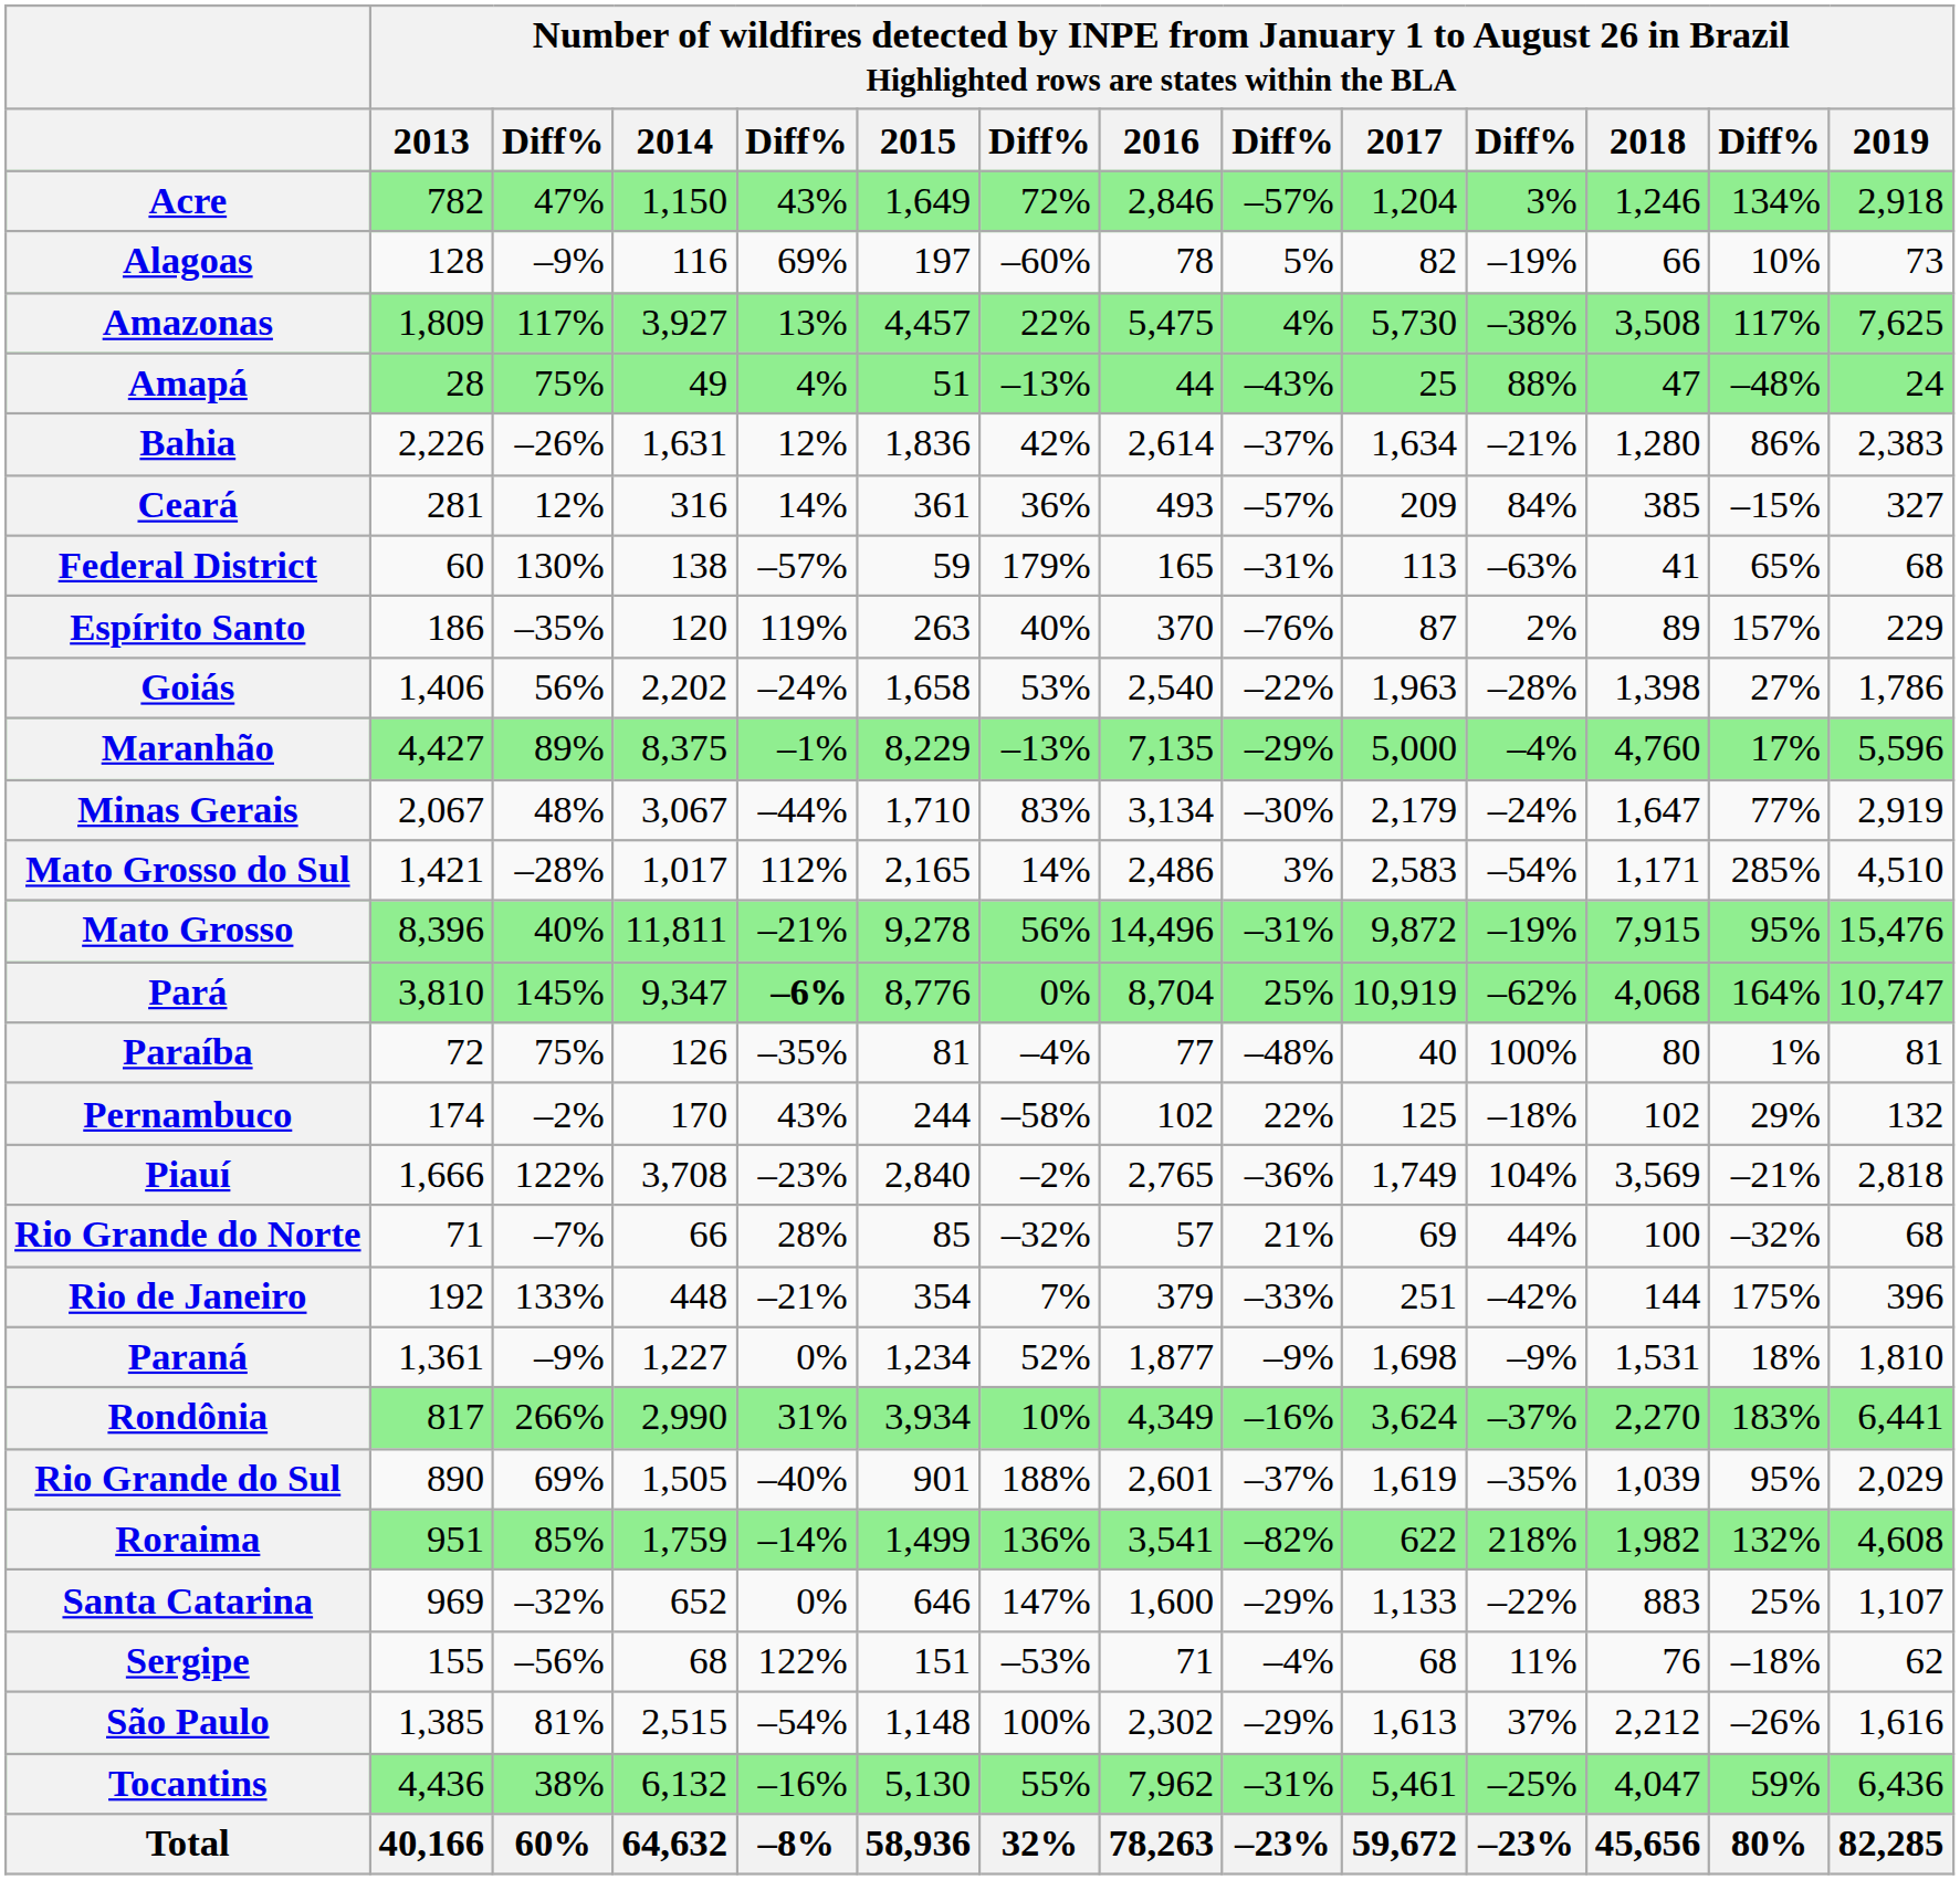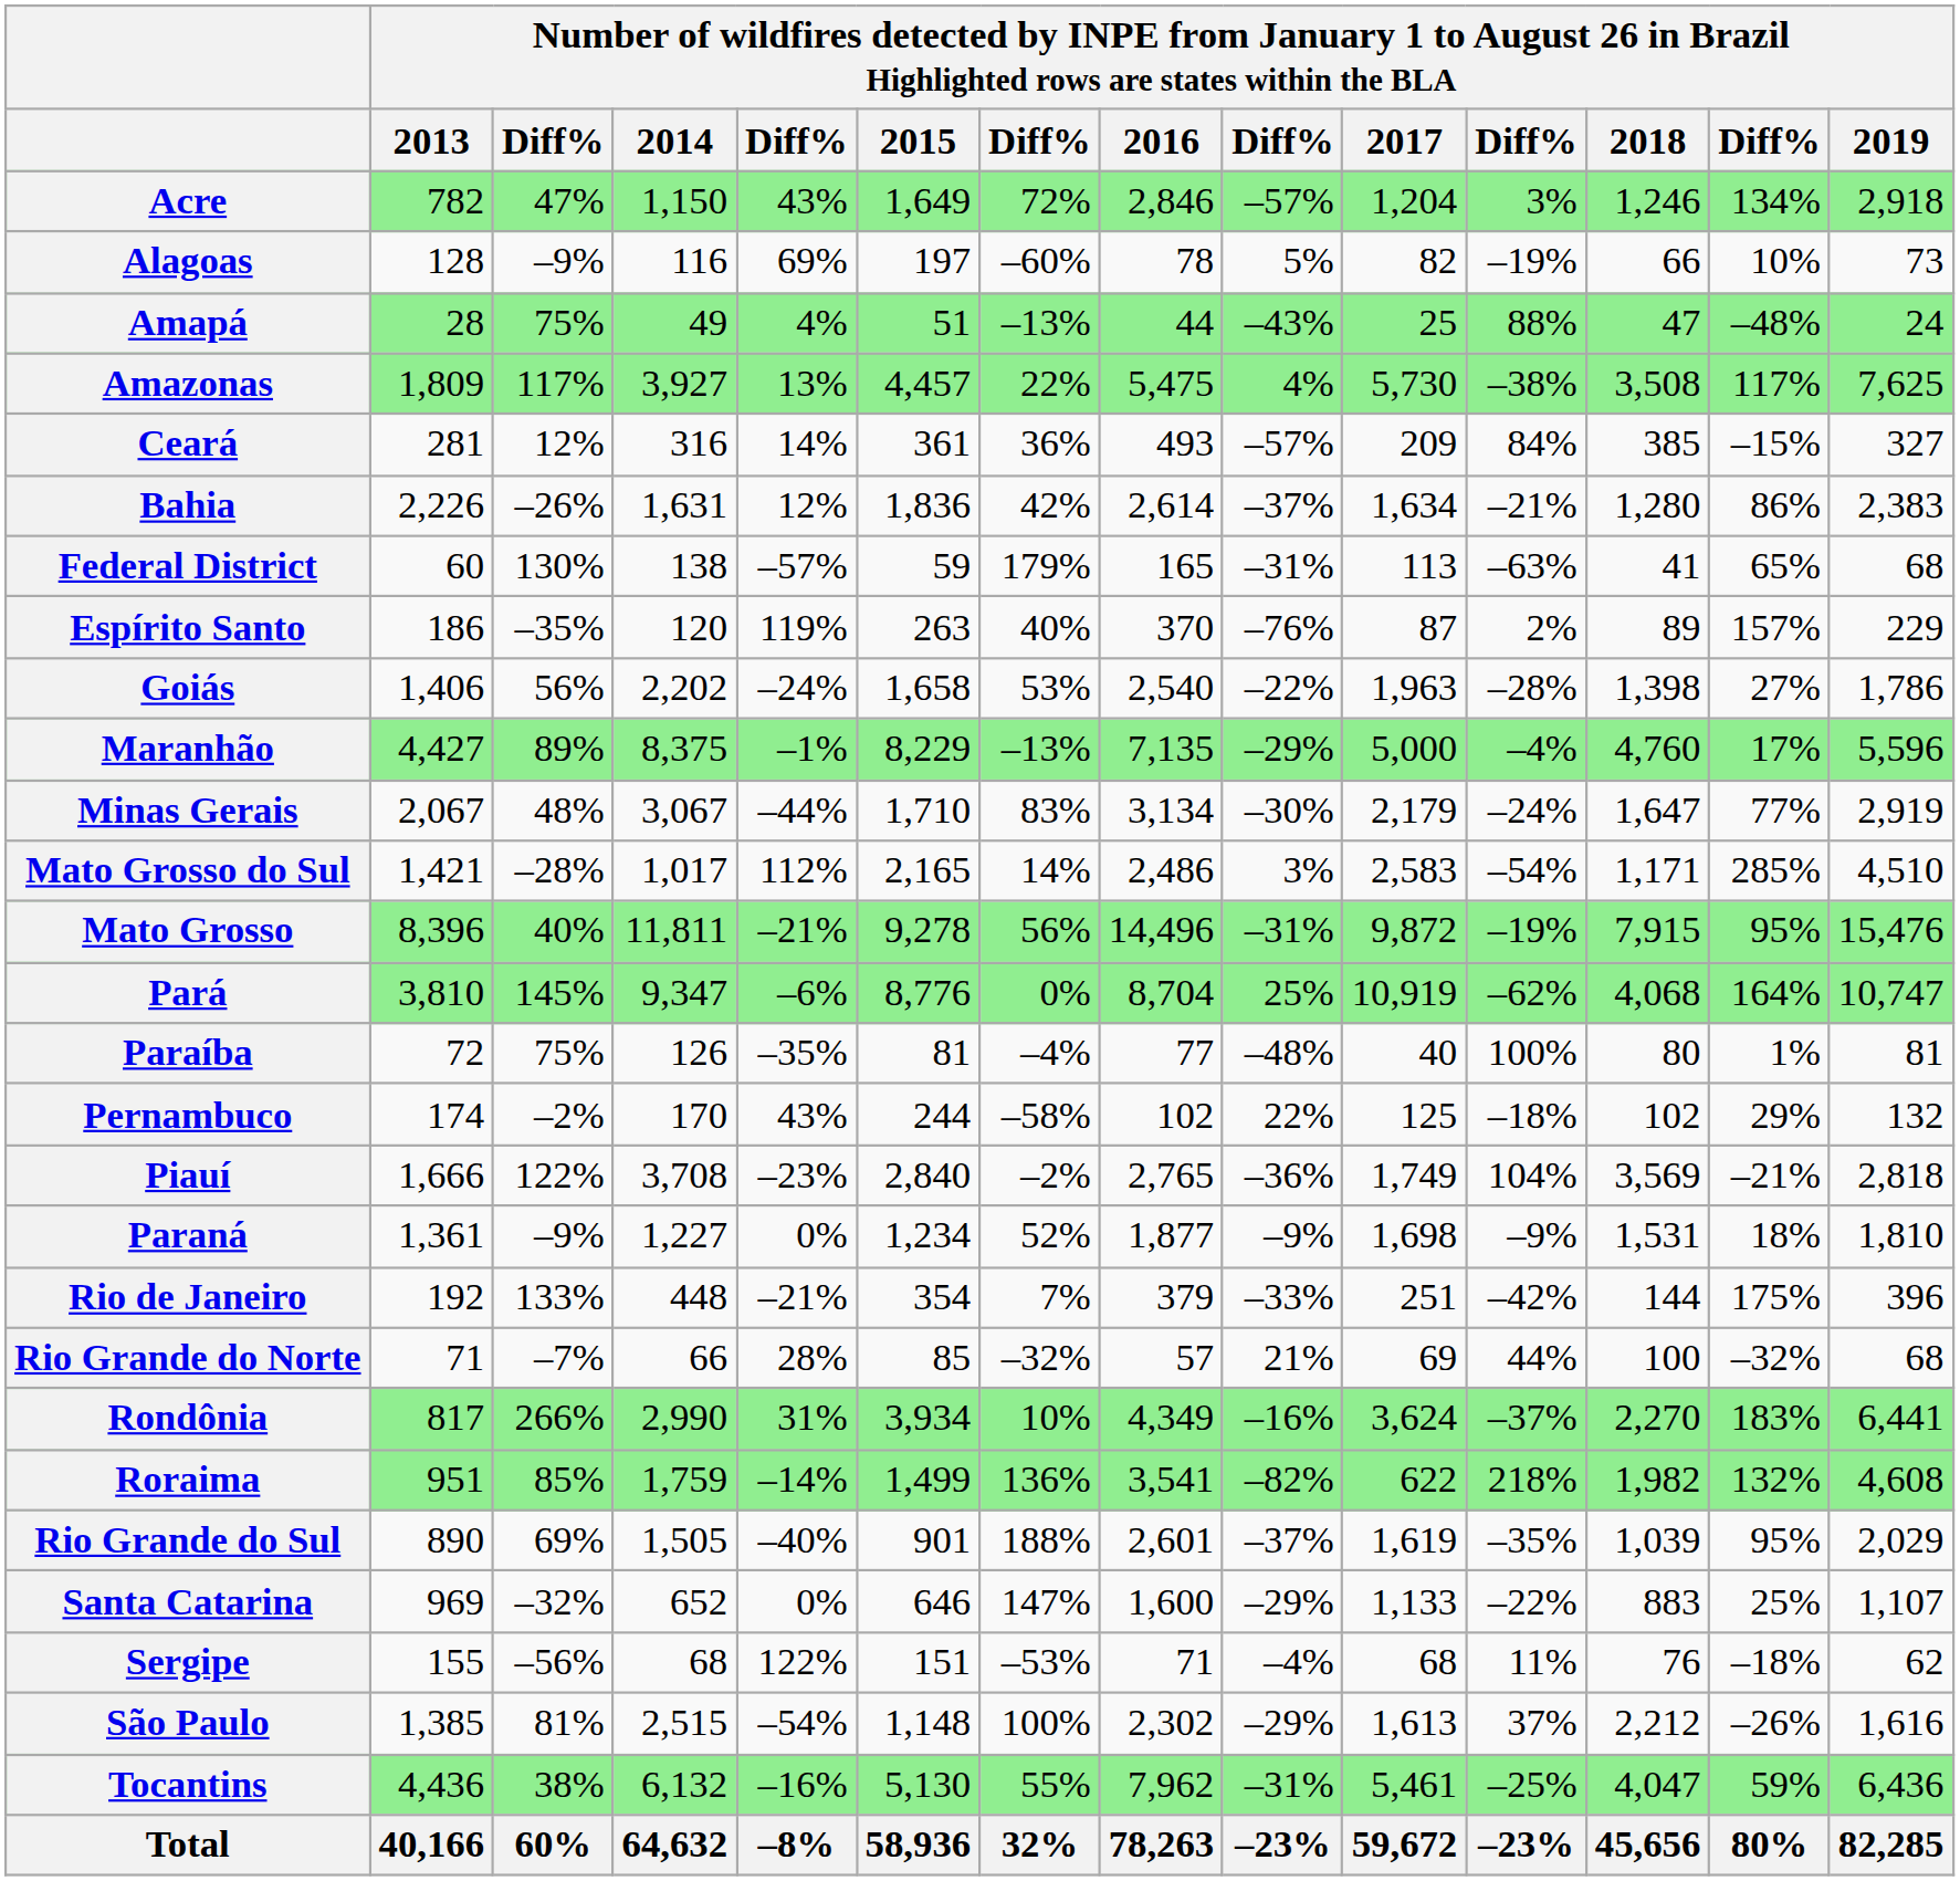rows swapped: Amazonas <-> Amapá
rows swapped: Bahia <-> Ceará
Pará | column 5: bold -> normal
rows swapped: Paraná <-> Rio Grande do Norte
rows swapped: Roraima <-> Rio Grande do Sul
